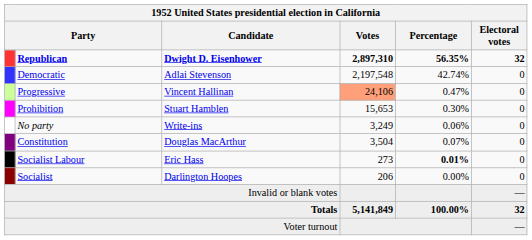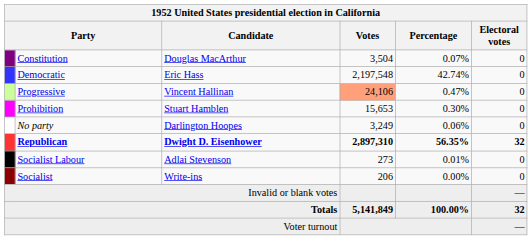rows swapped: Republican <-> Constitution
Democratic | Candidate: Adlai Stevenson -> Eric Hass
No party | Candidate: Write-ins -> Darlington Hoopes
Socialist Labour | Candidate: Eric Hass -> Adlai Stevenson
Socialist Labour | Percentage: bold -> normal
Socialist | Candidate: Darlington Hoopes -> Write-ins
